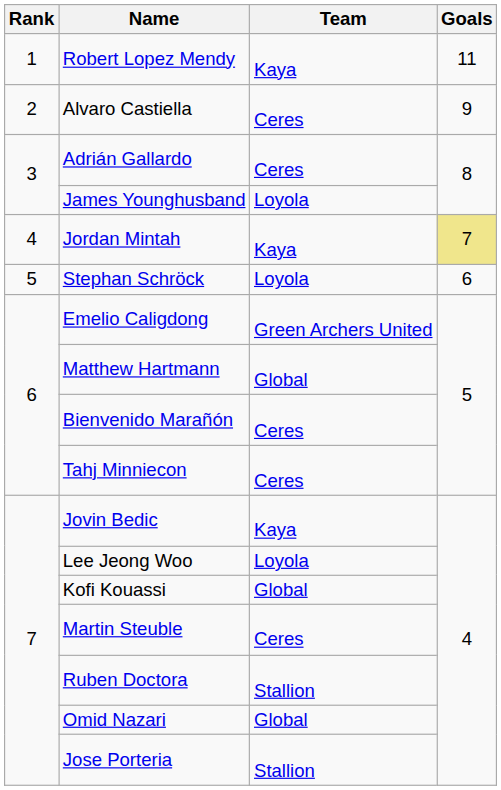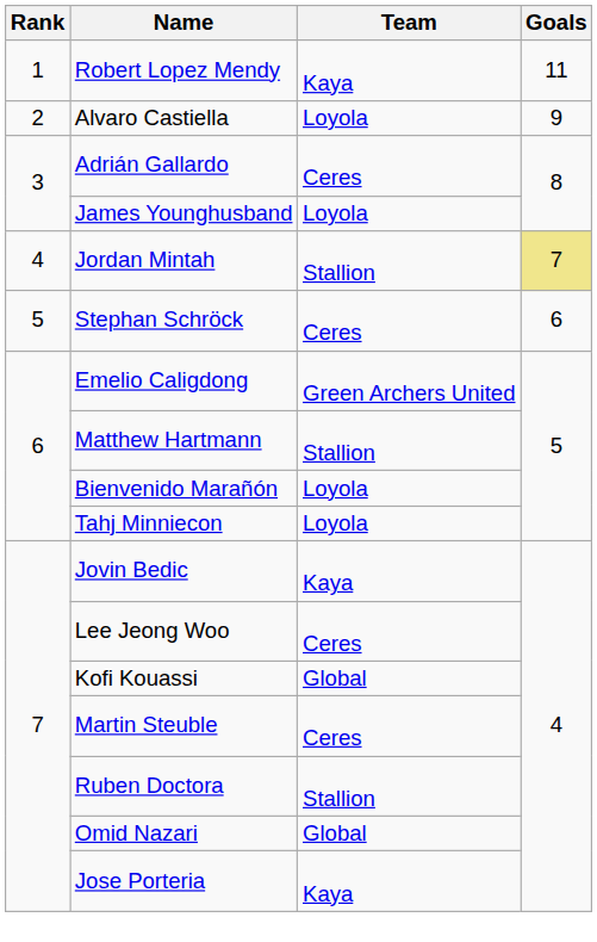Alvaro Castiella | Team: Ceres -> Loyola
Jordan Mintah | Team: Kaya -> Stallion
Stephan Schröck | Team: Loyola -> Ceres
Matthew Hartmann | Team: Global -> Stallion
Bienvenido Marañón | Team: Ceres -> Loyola
Tahj Minniecon | Team: Ceres -> Loyola
Lee Jeong Woo | Team: Loyola -> Ceres
Jose Porteria | Team: Stallion -> Kaya
